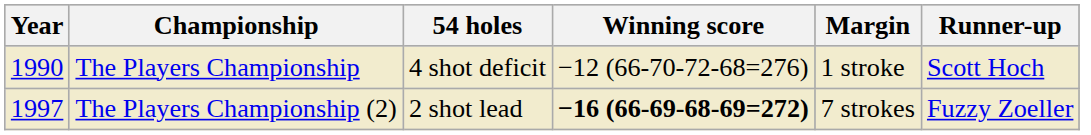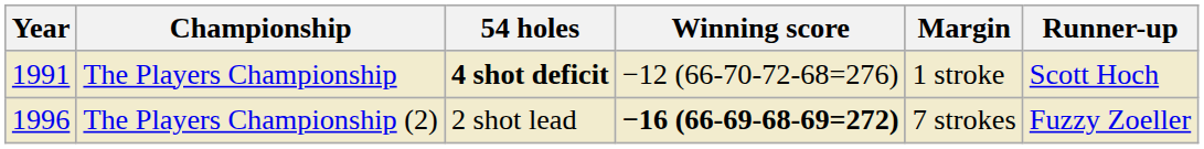The Players Championship | Year: 1990 -> 1991
The Players Championship | 54 holes: normal -> bold
The Players Championship (2) | Year: 1997 -> 1996
